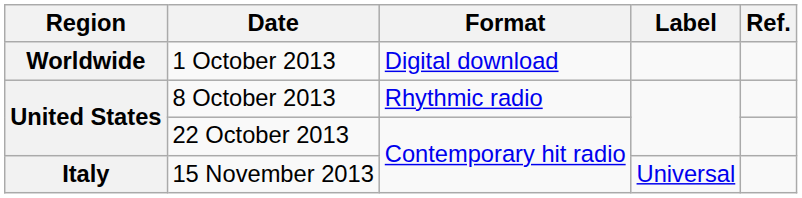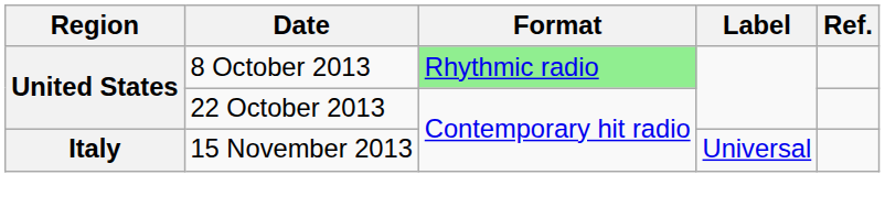- row: Worldwide | 1 October 2013 | Digital download
8 October 2013 | Format: no background -> lightgreen background
